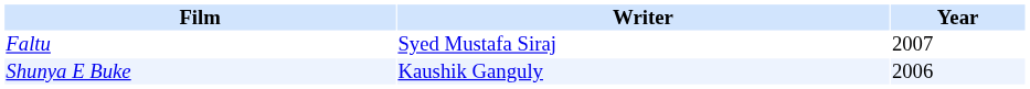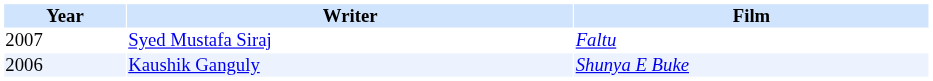columns swapped: Year <-> Film
